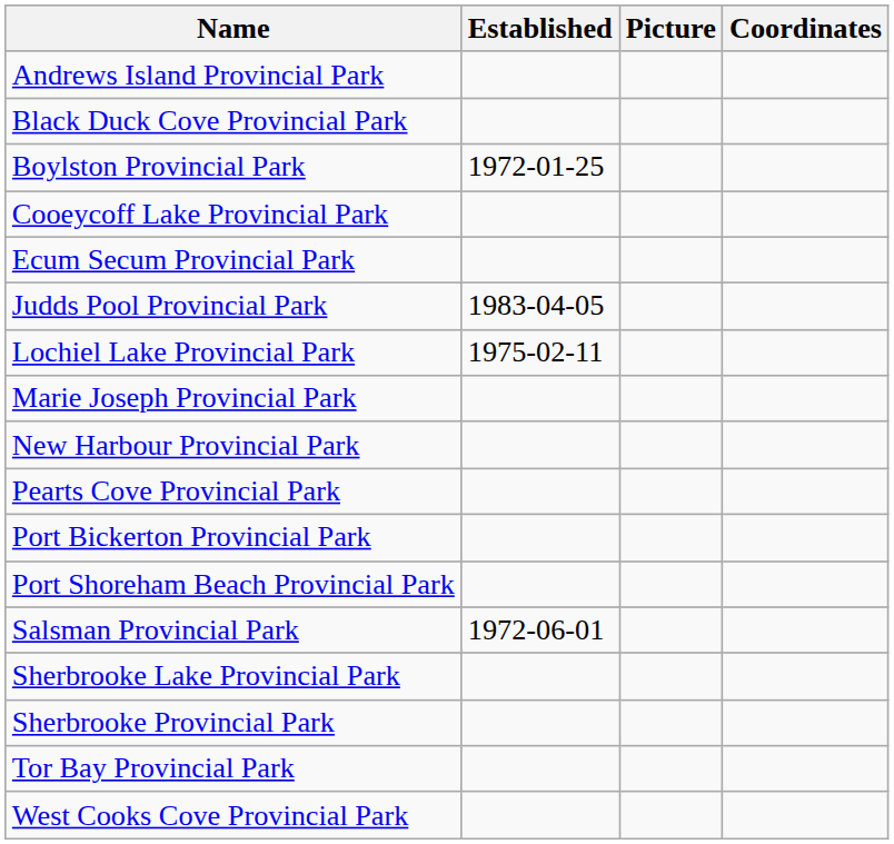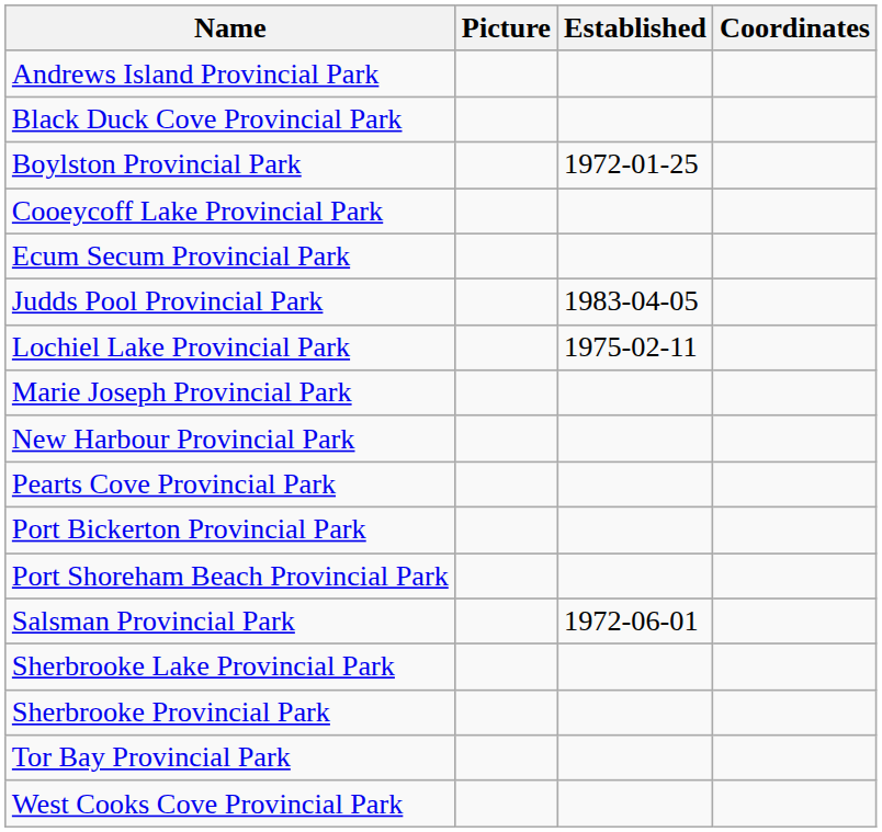columns swapped: Established <-> Picture
